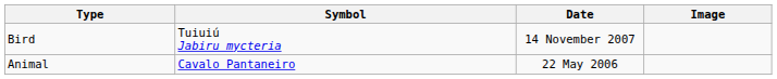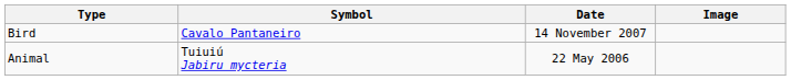Bird | Symbol: Tuiuiú Jabiru mycteria -> Cavalo Pantaneiro
Animal | Symbol: Cavalo Pantaneiro -> Tuiuiú Jabiru mycteria
